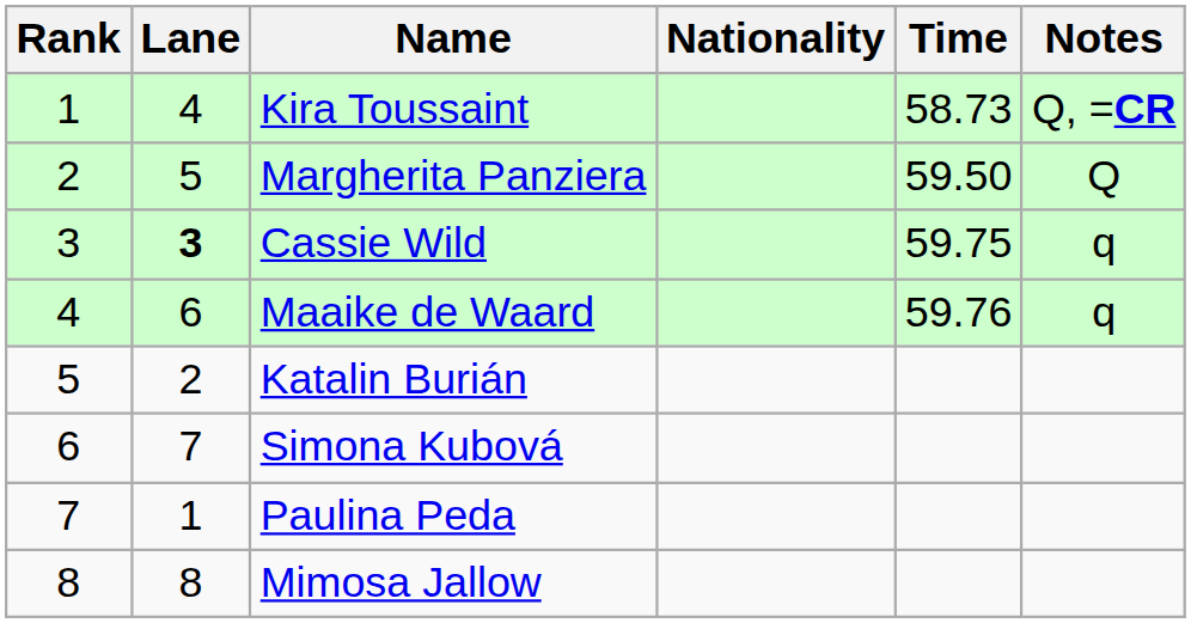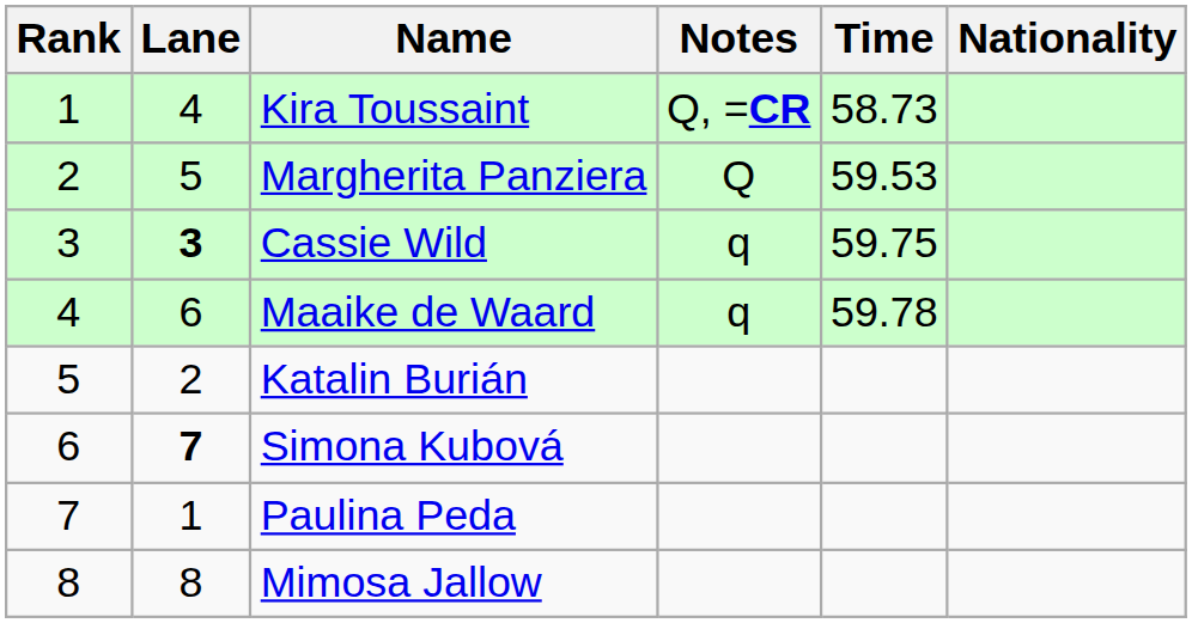columns swapped: Nationality <-> Notes
Margherita Panziera | Time: 59.50 -> 59.53
Maaike de Waard | Time: 59.76 -> 59.78
Simona Kubová | Lane: normal -> bold
